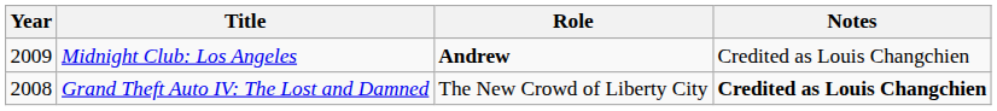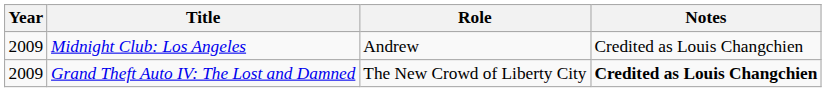Midnight Club: Los Angeles | Role: bold -> normal
Grand Theft Auto IV: The Lost and Damned | Year: 2008 -> 2009
